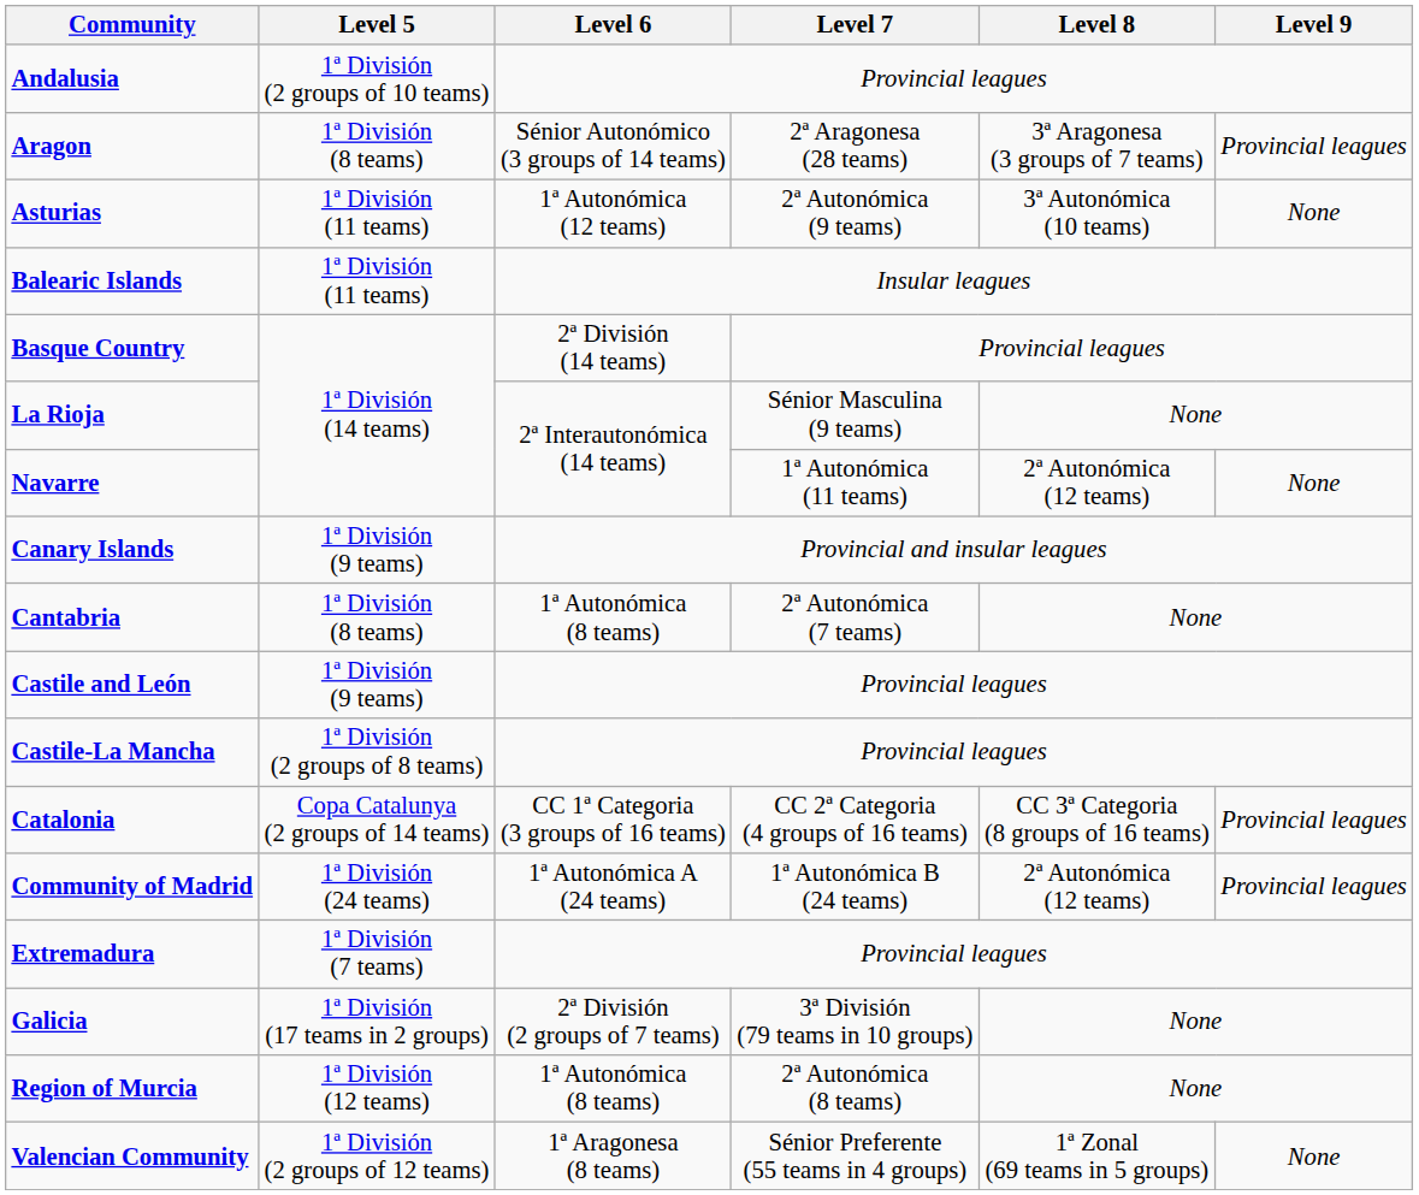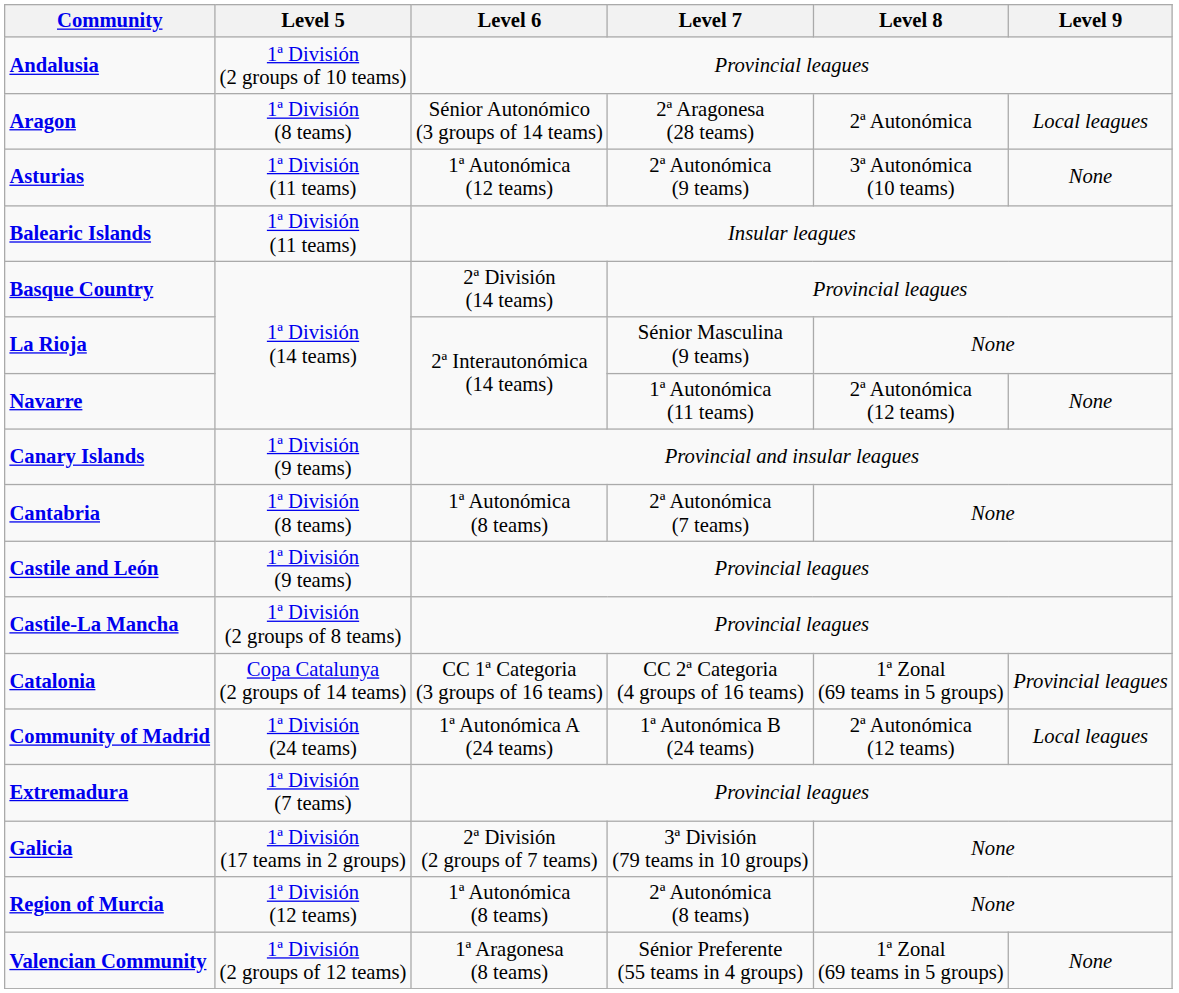Aragon | Level 8: 3ª Aragonesa (3 groups of 7 teams) -> 2ª Autonómica
Aragon | Level 9: Provincial leagues -> Local leagues
Catalonia | Level 8: CC 3ª Categoria (8 groups of 16 teams) -> 1ª Zonal (69 teams in 5 groups)
Community of Madrid | Level 9: Provincial leagues -> Local leagues
